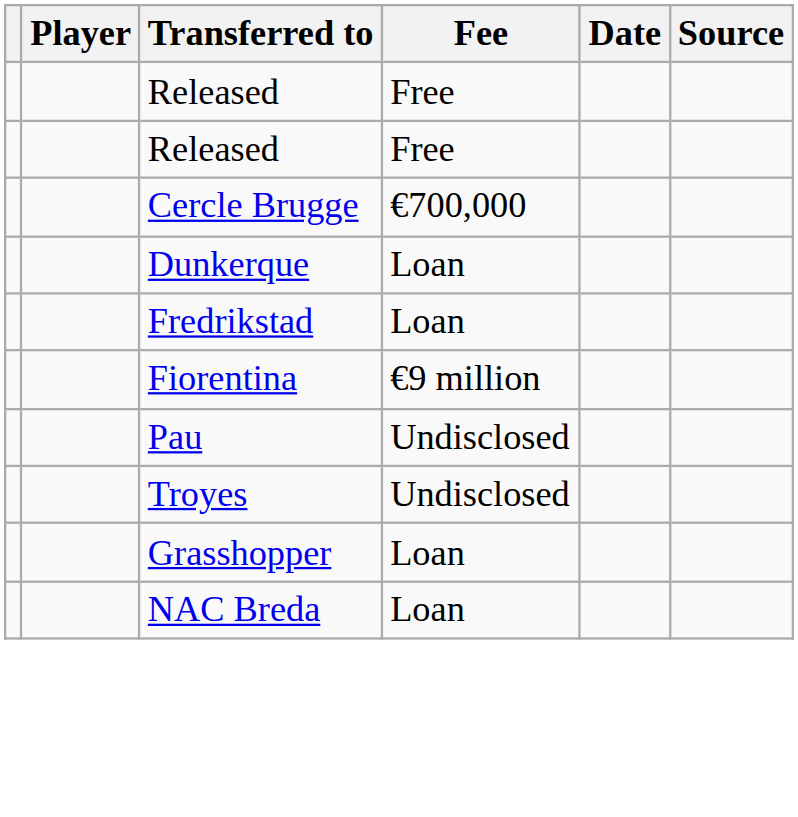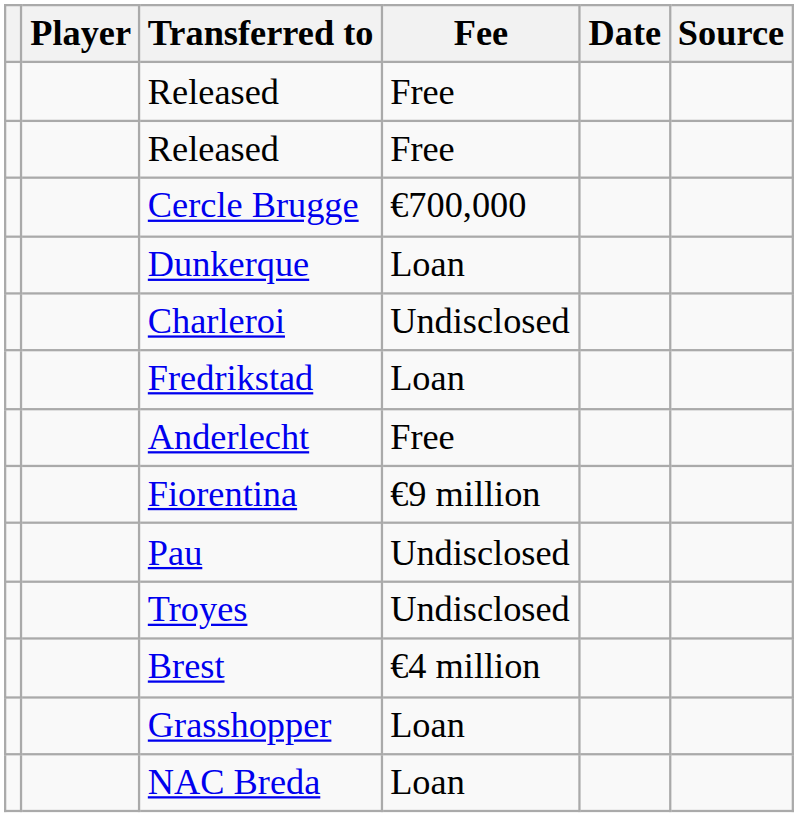+ row: Charleroi | Undisclosed
+ row: Anderlecht | Free
+ row: Brest | €4 million
